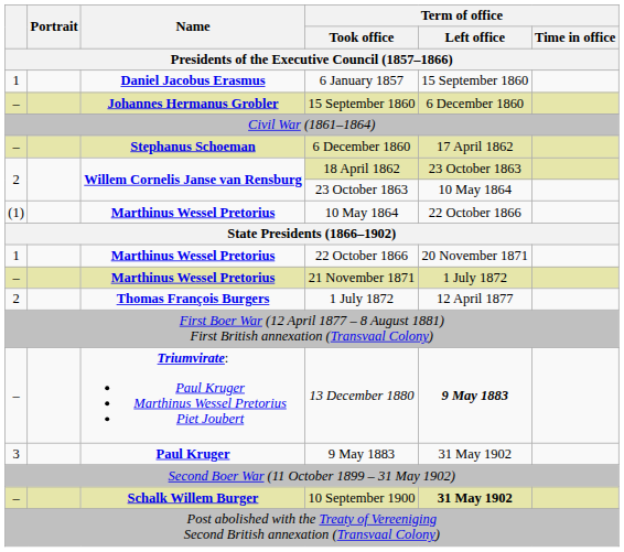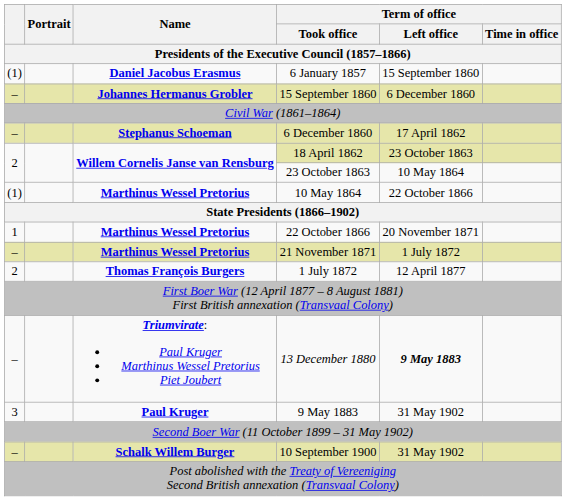6 January 1857 | column 1: 1 -> (1)
10 September 1900 | Term of office / Left office: bold -> normal
